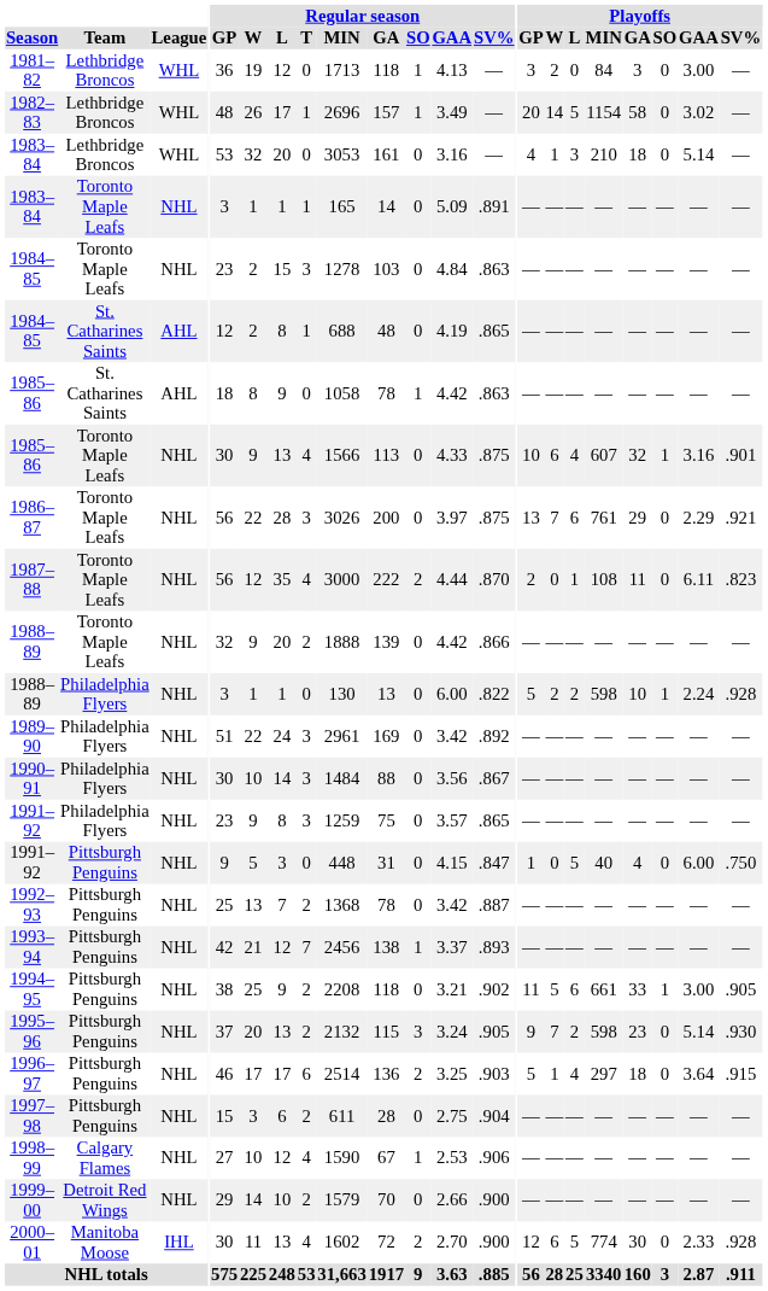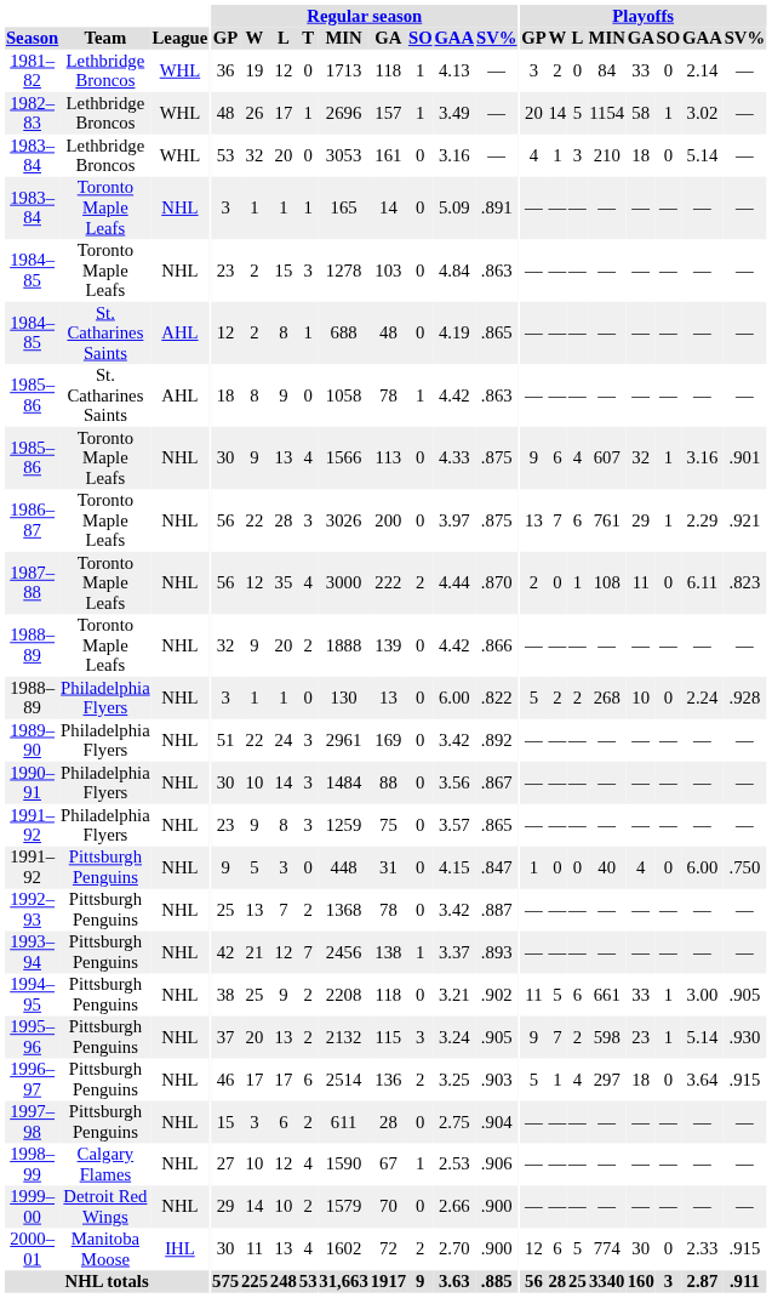1981–82 | Playoffs / GA: 3 -> 33
1981–82 | Playoffs / GAA: 3.00 -> 2.14
1982–83 | Playoffs / SO: 0 -> 1
1985–86 / Toronto Maple Leafs | Playoffs / GP: 10 -> 9
1986–87 | Playoffs / SO: 0 -> 1
1988–89 / Philadelphia Flyers | Playoffs / MIN: 598 -> 268
1988–89 / Philadelphia Flyers | Playoffs / SO: 1 -> 0
1991–92 / Pittsburgh Penguins | Playoffs / L: 5 -> 0
1995–96 | Playoffs / SO: 0 -> 1
2000–01 | Playoffs / SV%: .928 -> .915
